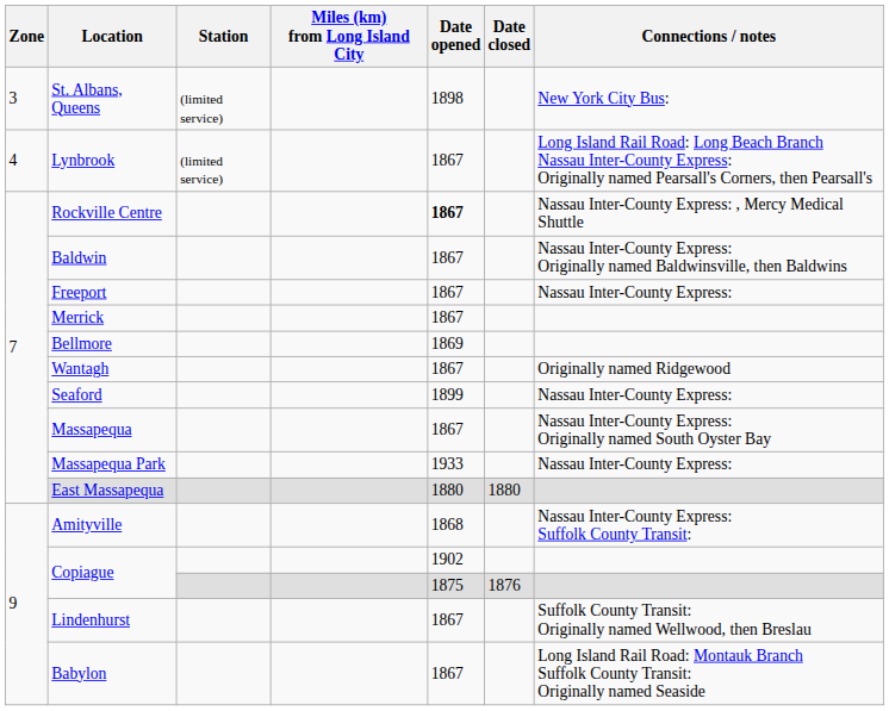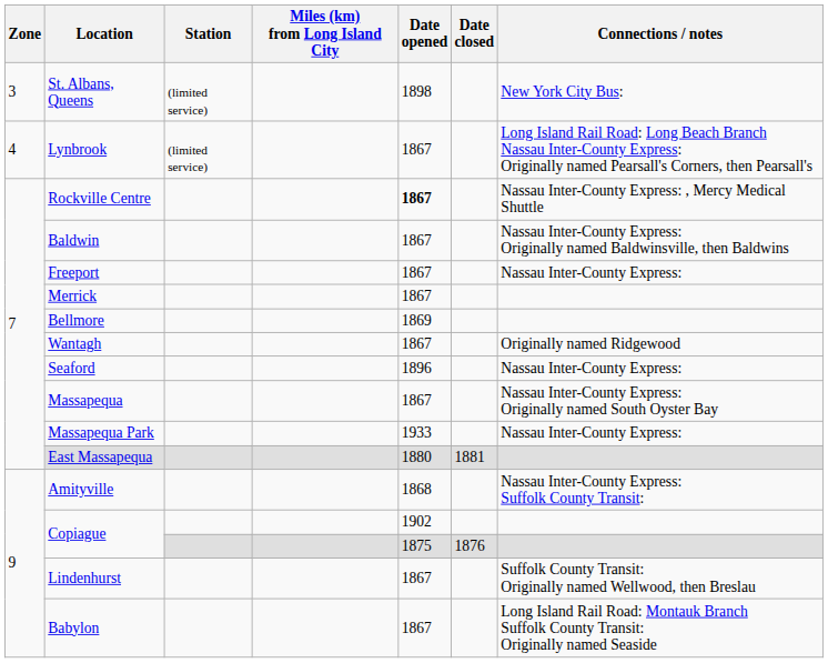Seaford | Date opened: 1899 -> 1896
East Massapequa | Date closed: 1880 -> 1881
